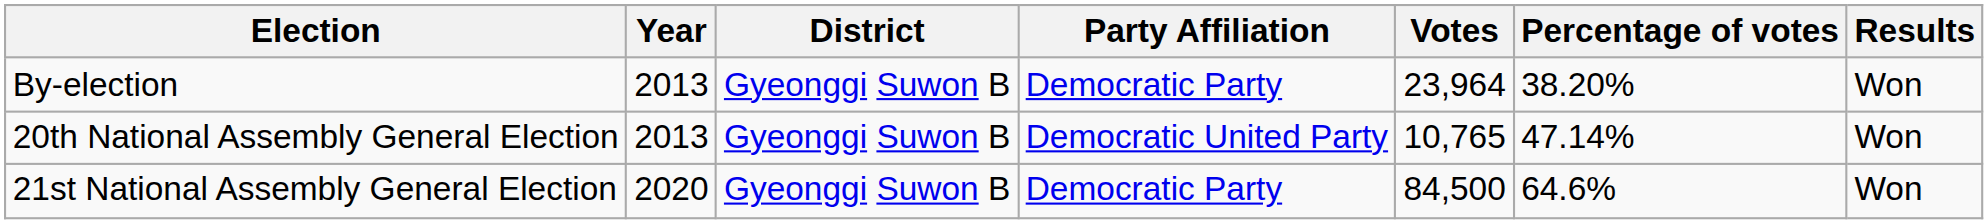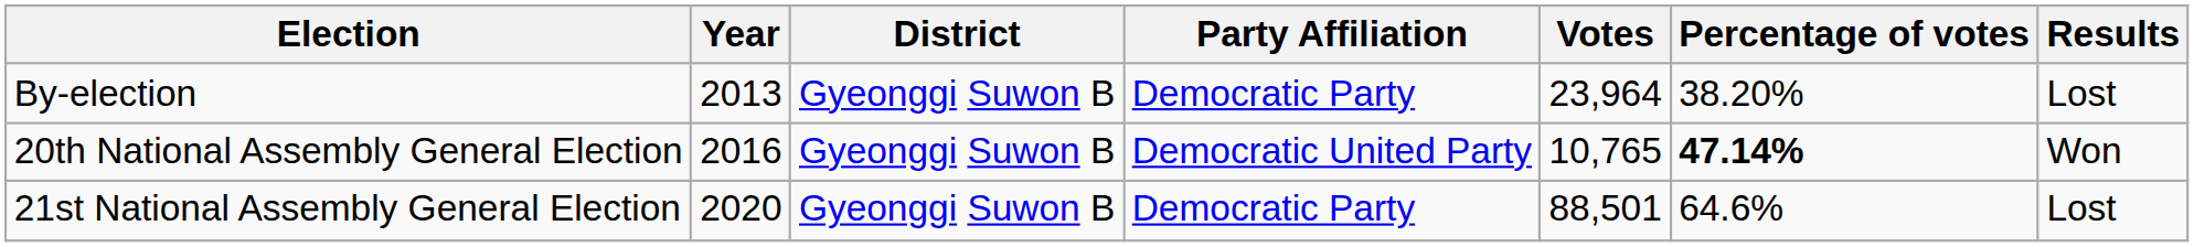By-election | Results: Won -> Lost
20th National Assembly General Election | Year: 2013 -> 2016
20th National Assembly General Election | Percentage of votes: normal -> bold
21st National Assembly General Election | Votes: 84,500 -> 88,501
21st National Assembly General Election | Results: Won -> Lost
